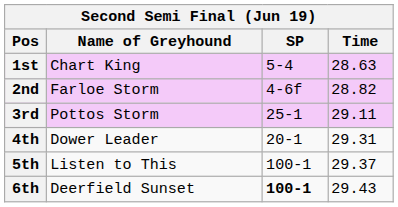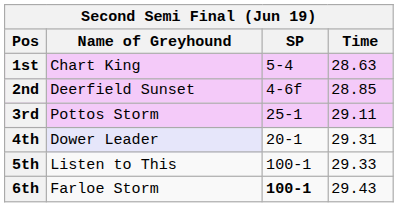2nd | Name of Greyhound: Farloe Storm -> Deerfield Sunset
2nd | Time: 28.82 -> 28.85
4th | Name of Greyhound: no background -> lavender background
5th | Time: 29.37 -> 29.33
6th | Name of Greyhound: Deerfield Sunset -> Farloe Storm
